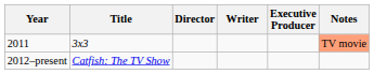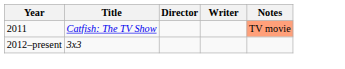- column: Executive Producer
2011 | Title: 3x3 -> Catfish: The TV Show
2012–present | Title: Catfish: The TV Show -> 3x3
